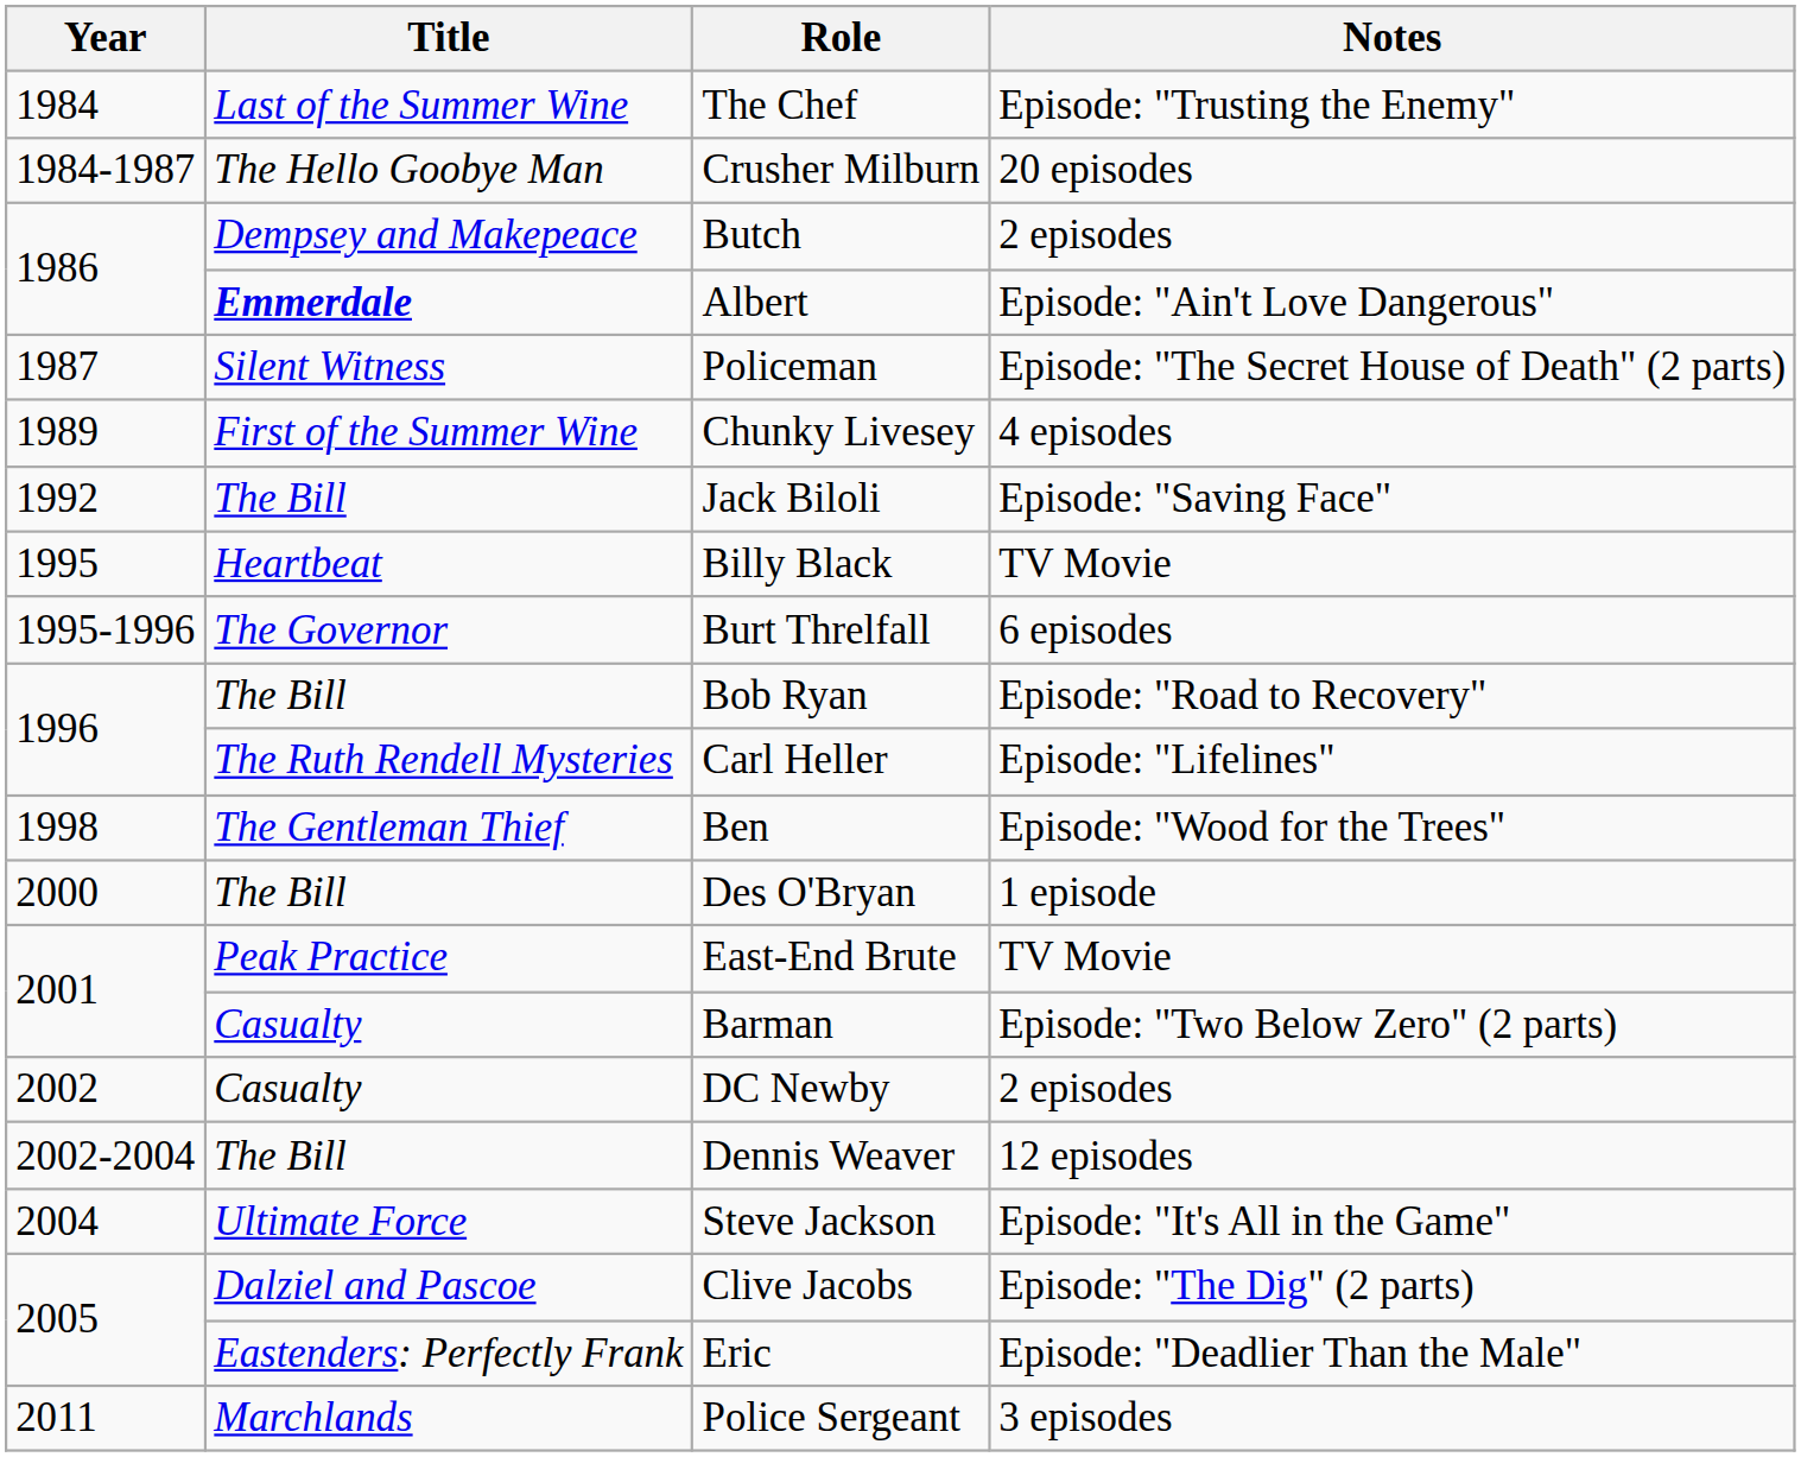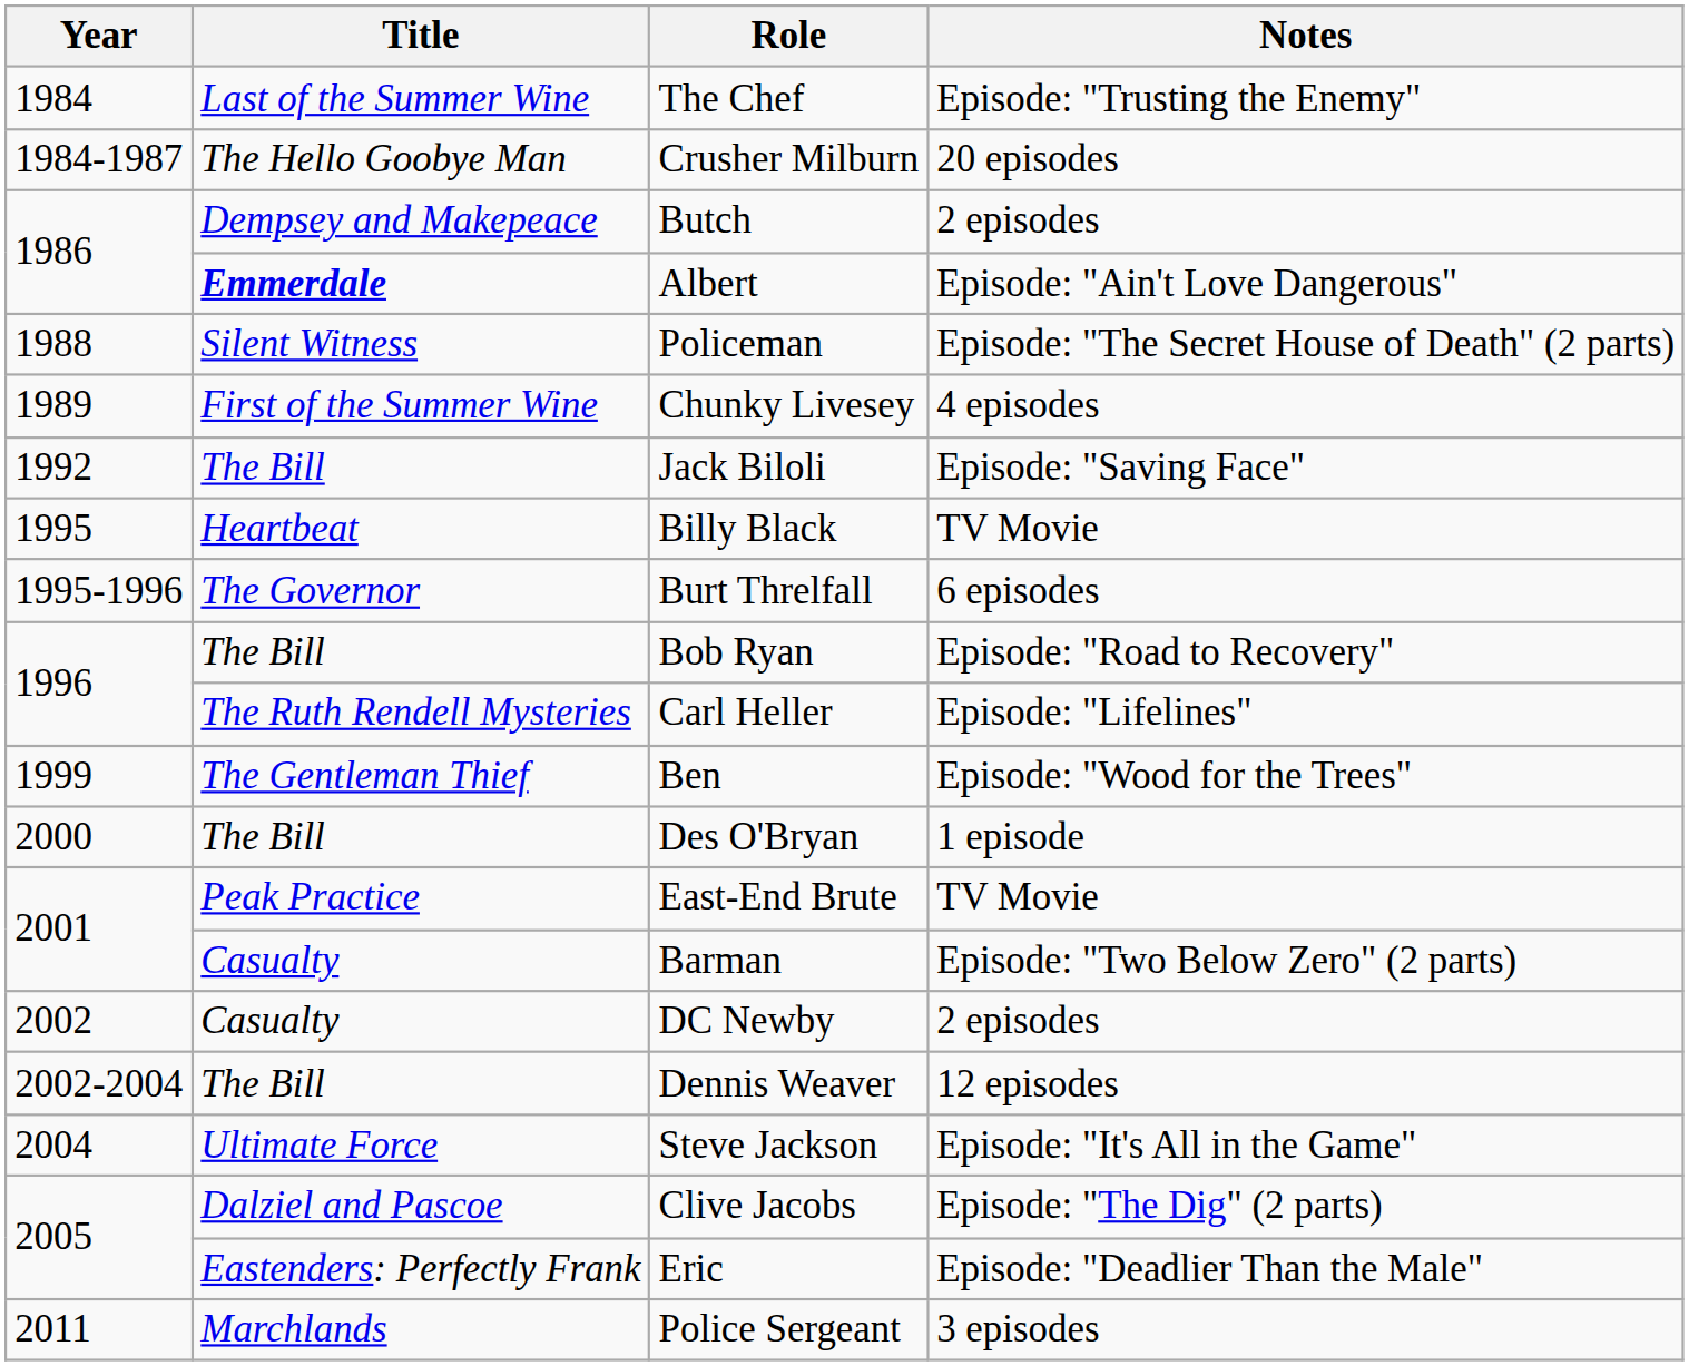Policeman | Year: 1987 -> 1988
Ben | Year: 1998 -> 1999
